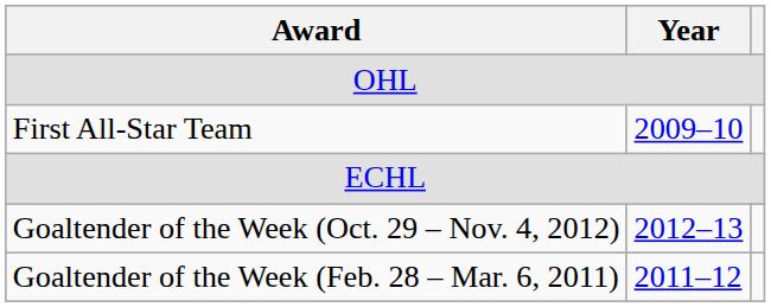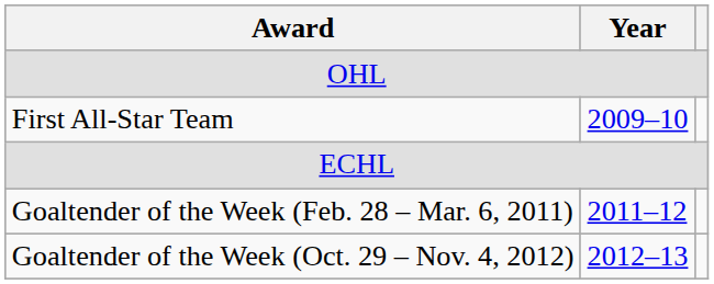rows swapped: Goaltender of the Week (Feb. 28 – Mar. 6, 2011) <-> Goaltender of the Week (Oct. 29 – Nov. 4, 2012)
